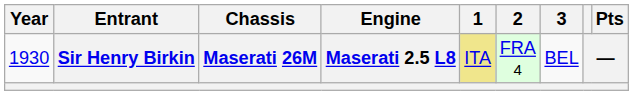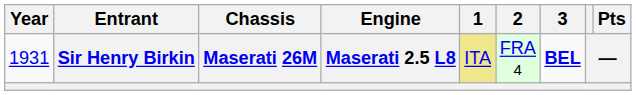Sir Henry Birkin | Year: 1930 -> 1931
Sir Henry Birkin | 3: normal -> bold
